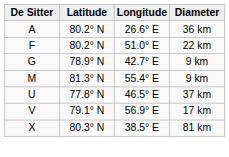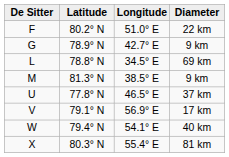- row: A | 80.2° N | 26.6° E | 36 km
+ row: L | 78.8° N | 34.5° E | 69 km
M | Longitude: 55.4° E -> 38.5° E
+ row: W | 79.4° N | 54.1° E | 40 km
X | Longitude: 38.5° E -> 55.4° E
